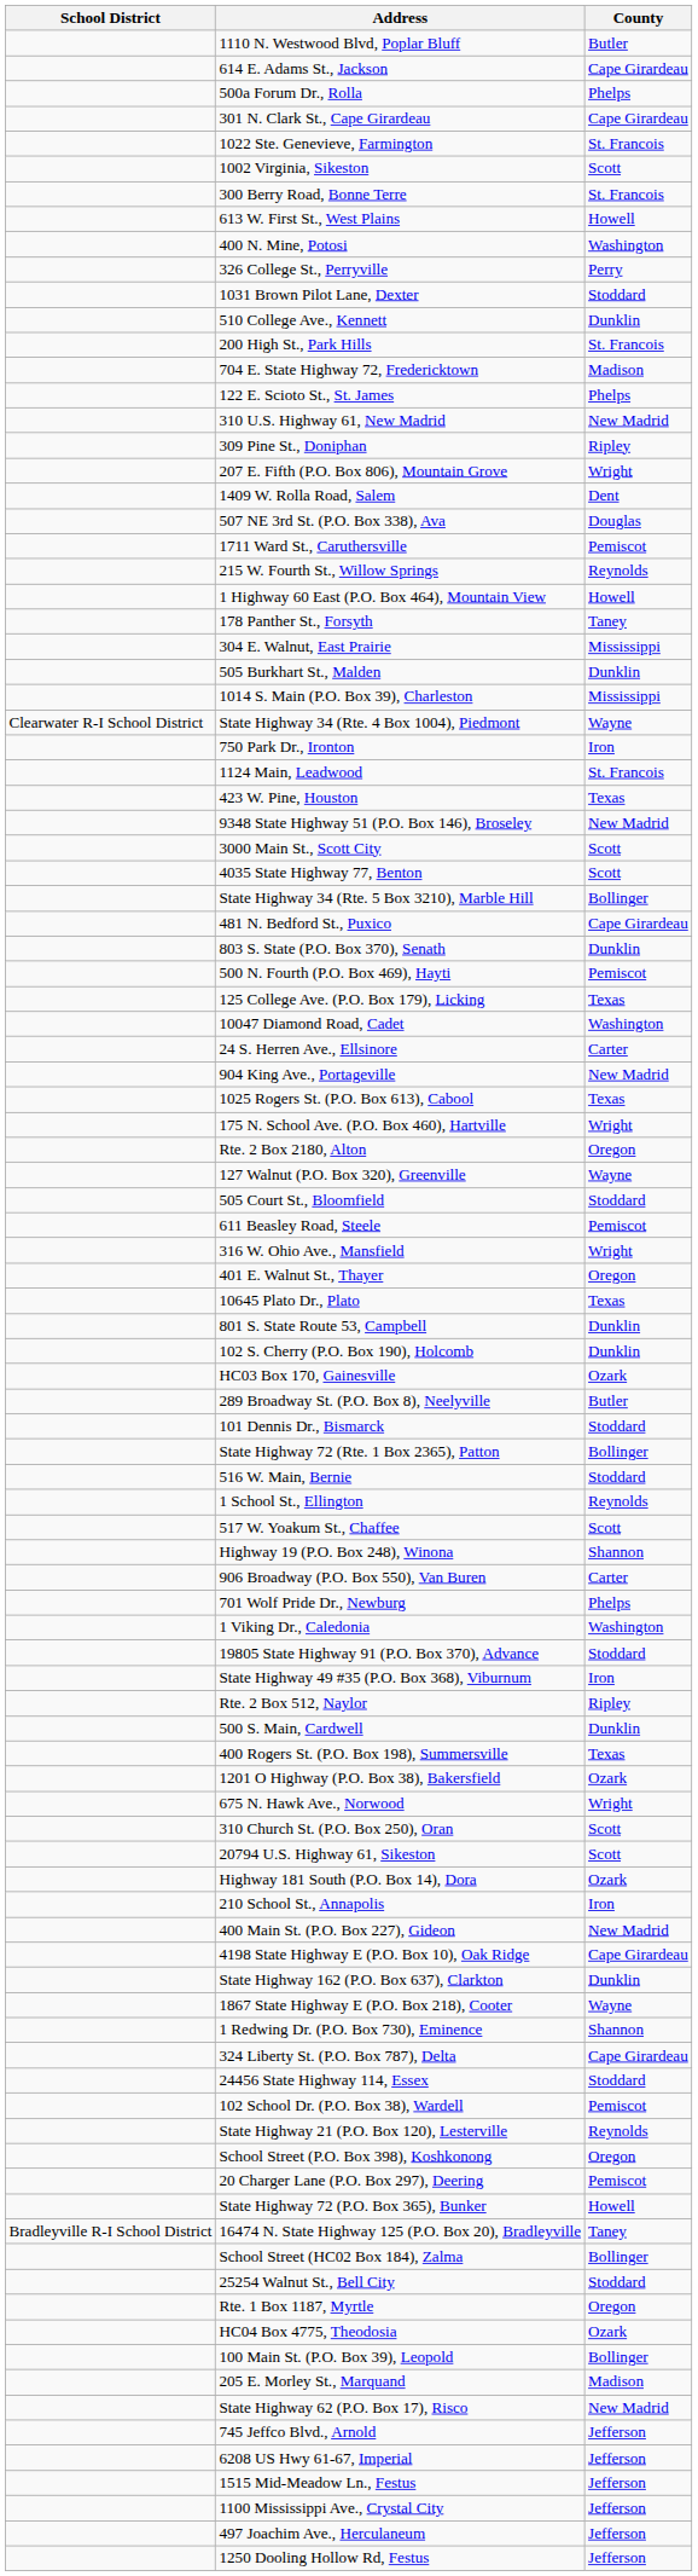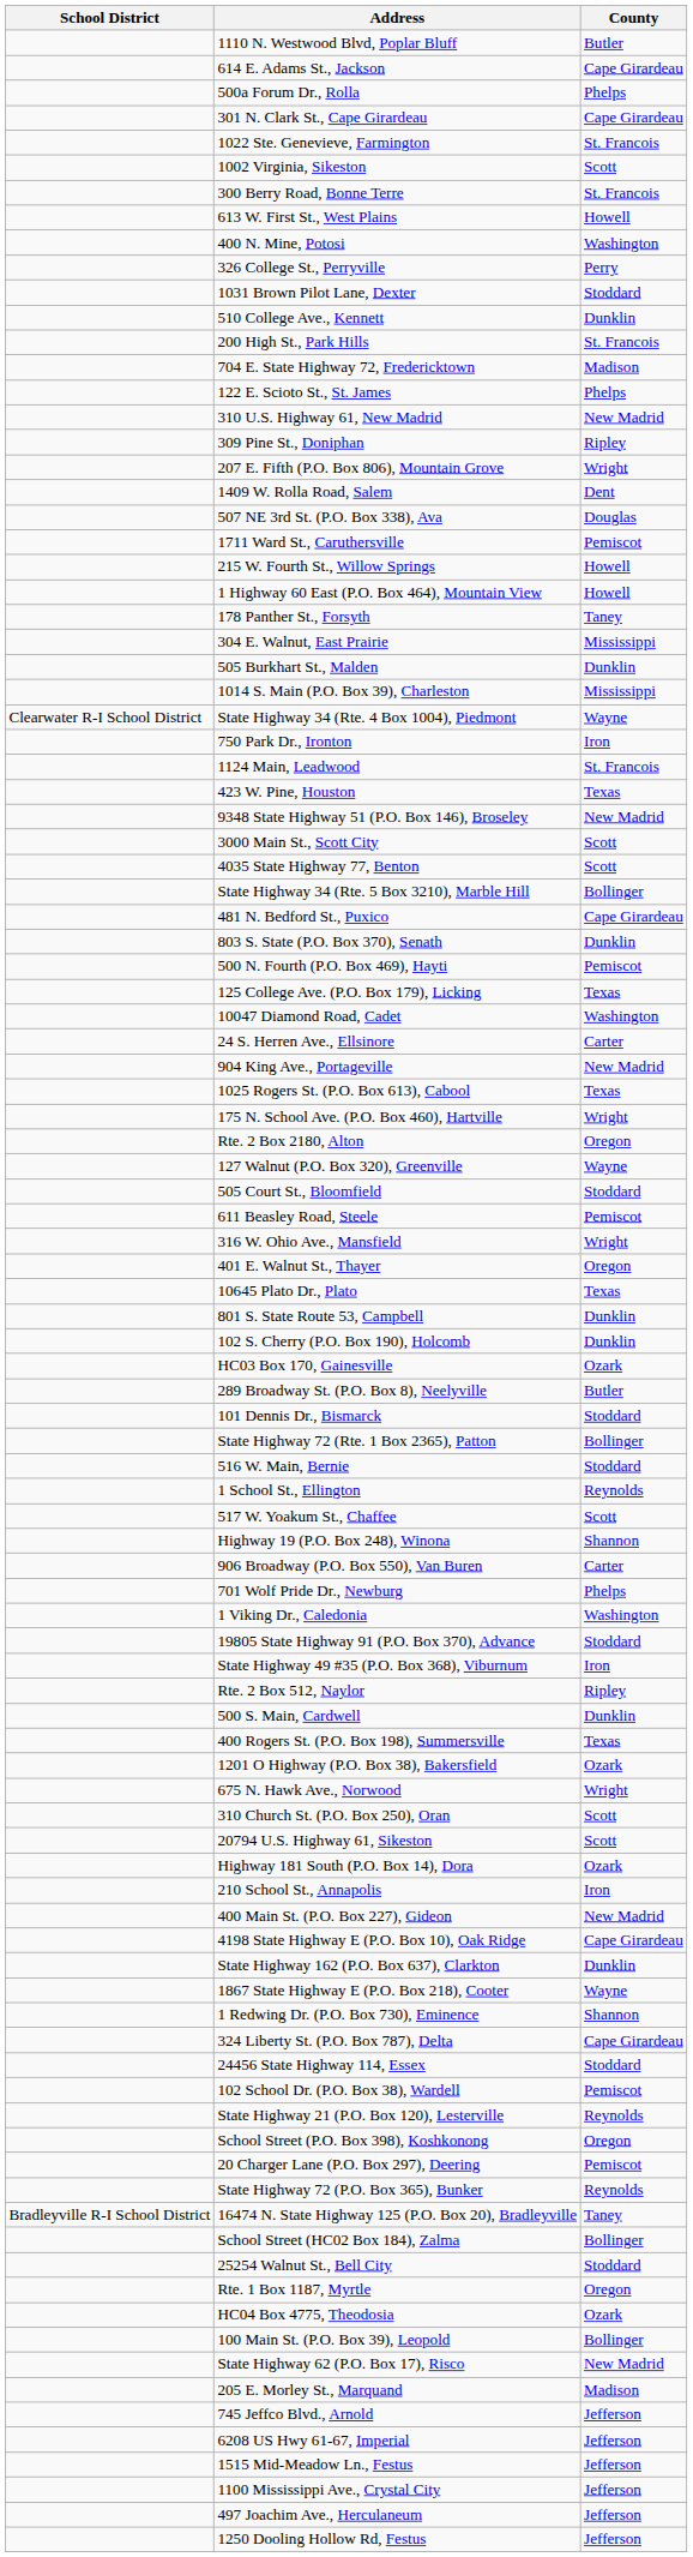215 W. Fourth St., Willow Springs | County: Reynolds -> Howell
State Highway 72 (P.O. Box 365), Bunker | County: Howell -> Reynolds
rows swapped: 205 E. Morley St., Marquand <-> State Highway 62 (P.O. Box 17), Risco
